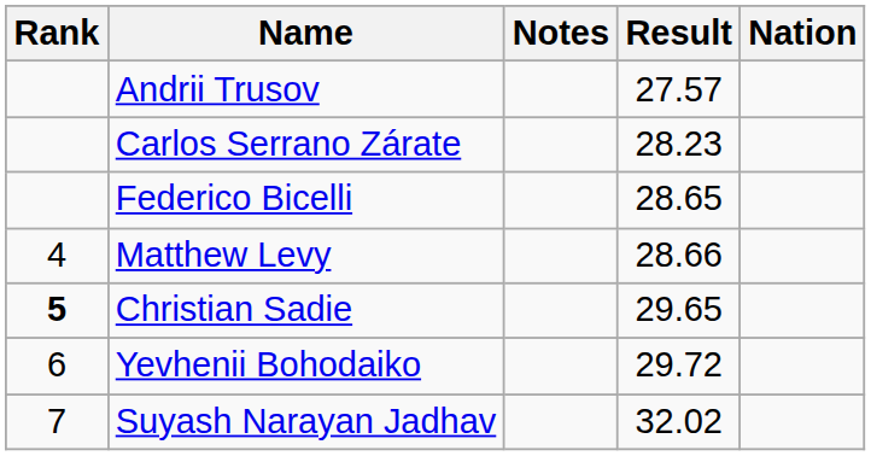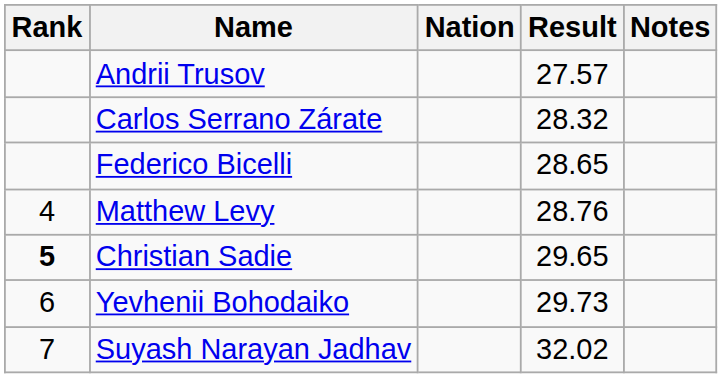columns swapped: Nation <-> Notes
Carlos Serrano Zárate | Result: 28.23 -> 28.32
Matthew Levy | Result: 28.66 -> 28.76
Yevhenii Bohodaiko | Result: 29.72 -> 29.73
